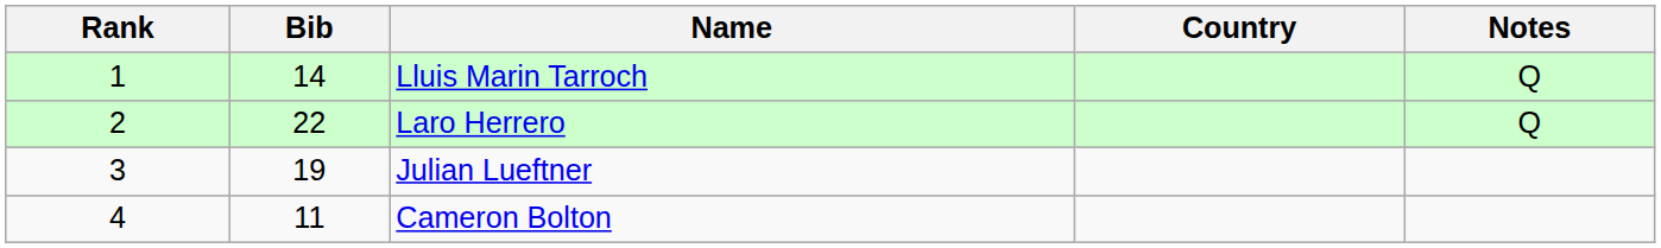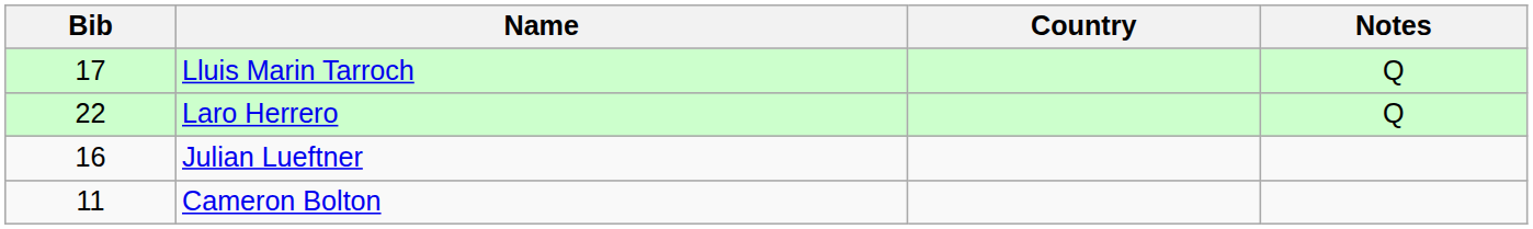- column: Rank | 1 | 2 | 3 | 4
Lluis Marin Tarroch | Bib: 14 -> 17
Julian Lueftner | Bib: 19 -> 16
